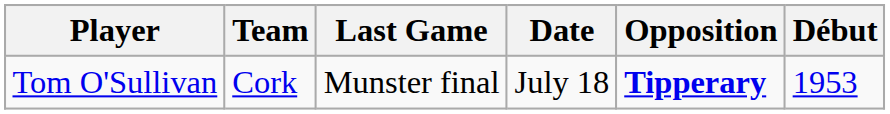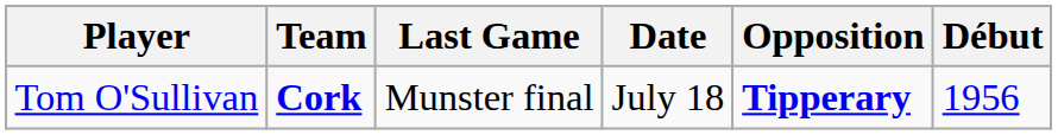Tom O'Sullivan | Team: normal -> bold
Tom O'Sullivan | Début: 1953 -> 1956
